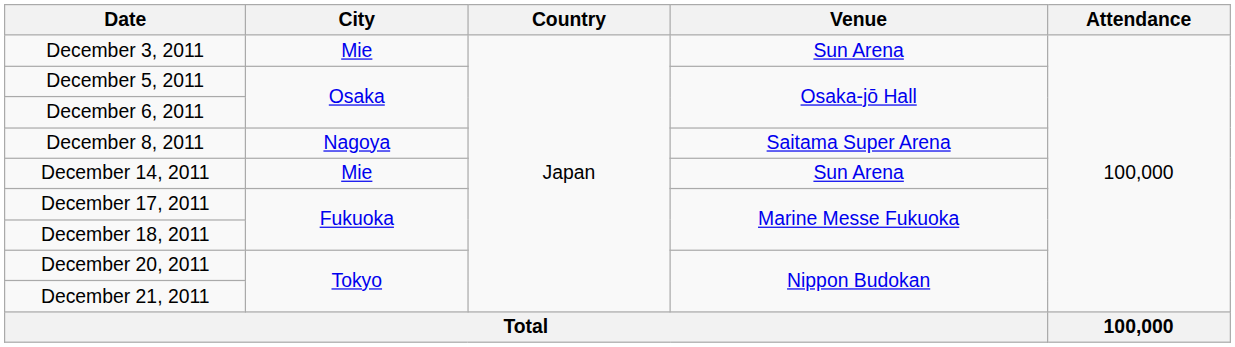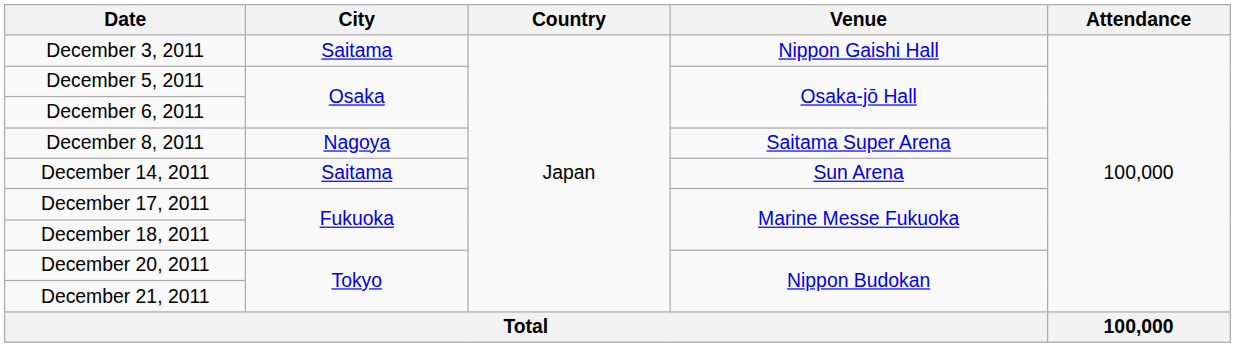December 3, 2011 | City: Mie -> Saitama
December 3, 2011 | Venue: Sun Arena -> Nippon Gaishi Hall
December 14, 2011 | City: Mie -> Saitama
